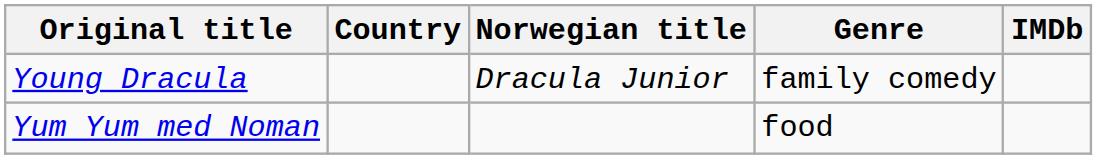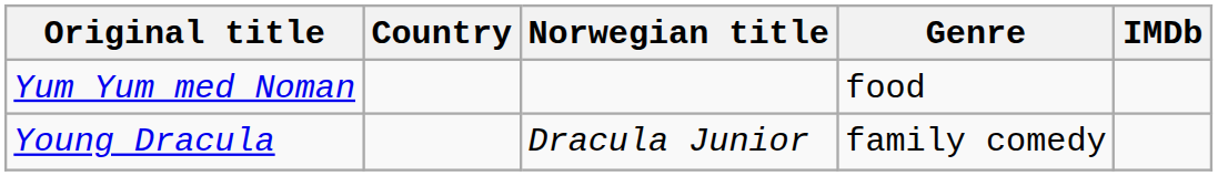rows swapped: Young Dracula <-> Yum Yum med Noman
